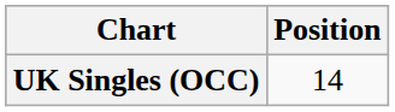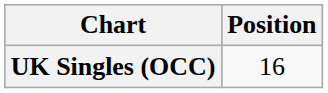UK Singles (OCC) | Position: 14 -> 16
